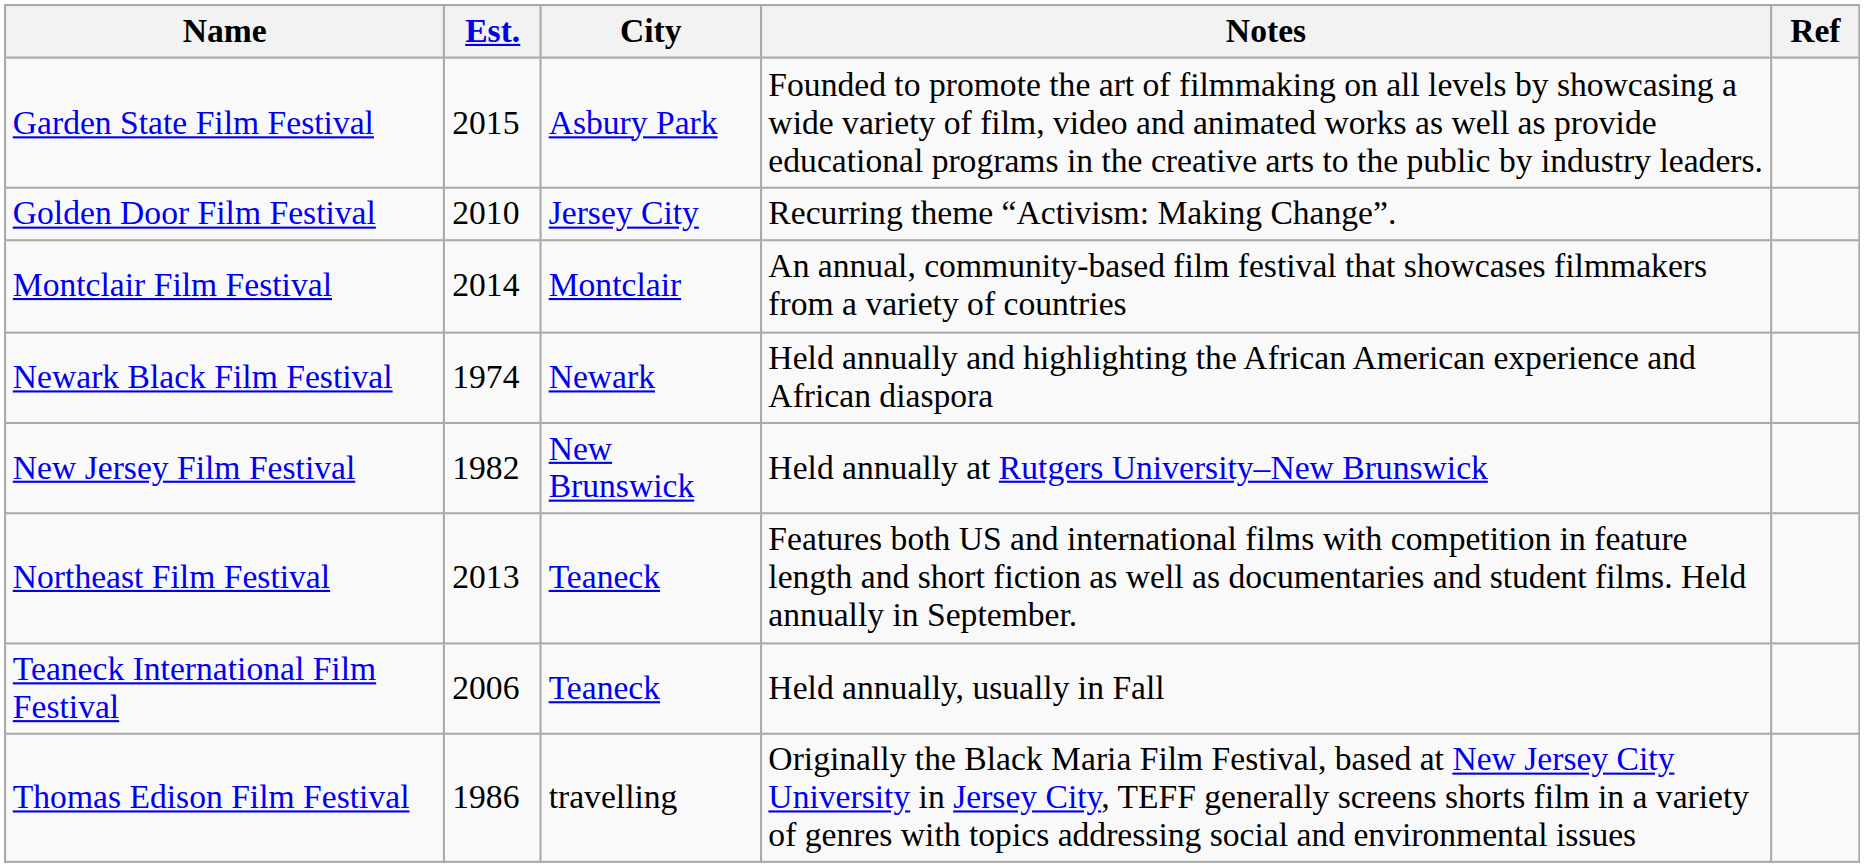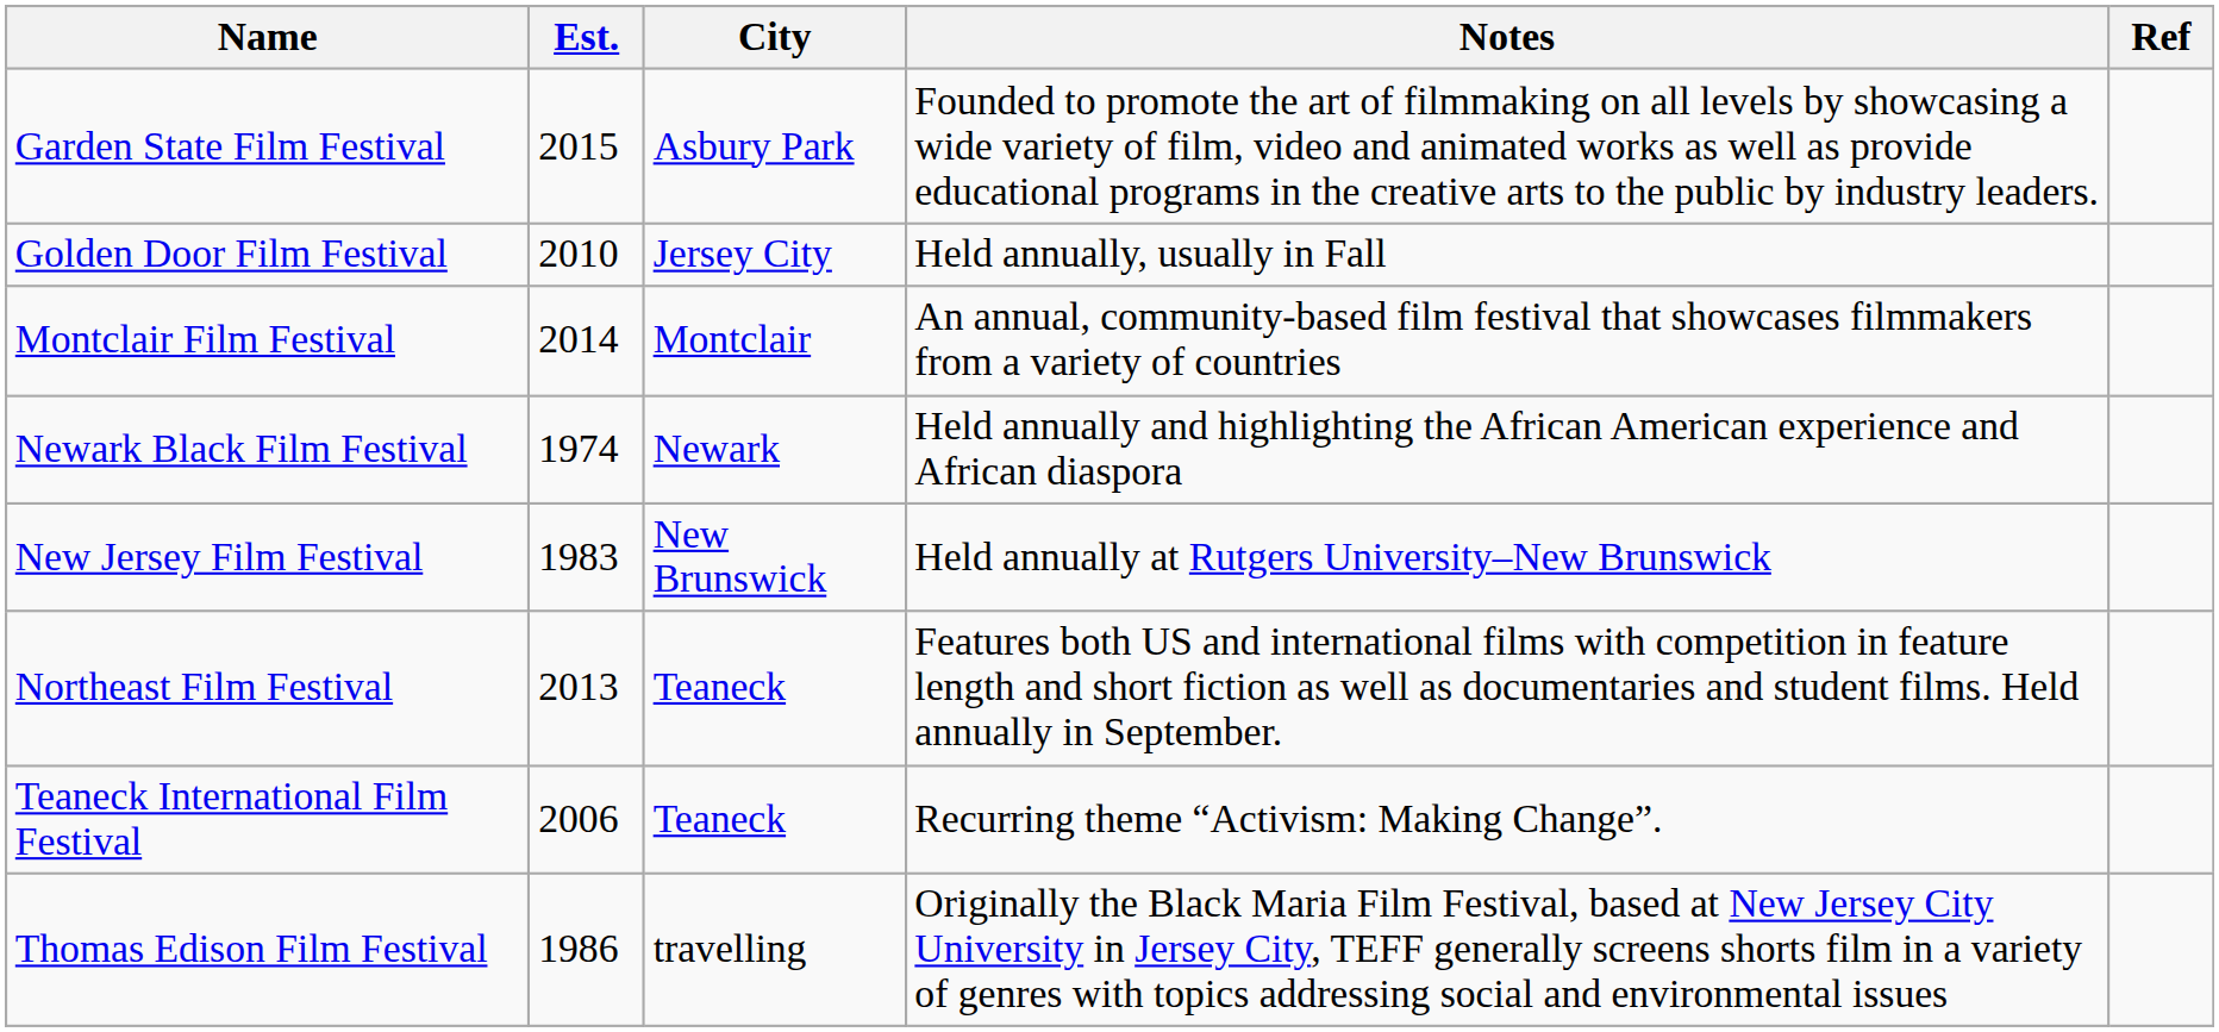Golden Door Film Festival | Notes: Recurring theme “Activism: Making Change”. -> Held annually, usually in Fall
New Jersey Film Festival | Est.: 1982 -> 1983
Teaneck International Film Festival | Notes: Held annually, usually in Fall -> Recurring theme “Activism: Making Change”.
